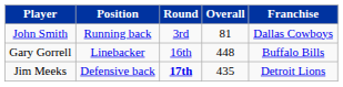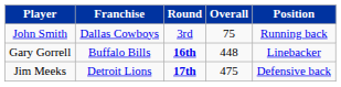columns swapped: Position <-> Franchise
John Smith | Overall: 81 -> 75
Gary Gorrell | Round: normal -> bold
Jim Meeks | Overall: 435 -> 475
